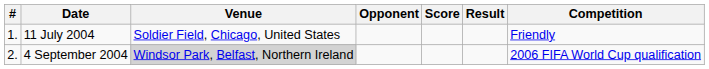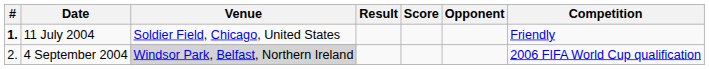columns swapped: Opponent <-> Result
11 July 2004 | #: normal -> bold
